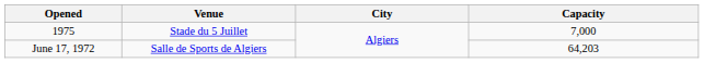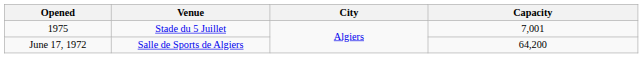1975 | Capacity: 7,000 -> 7,001
June 17, 1972 | Capacity: 64,203 -> 64,200
